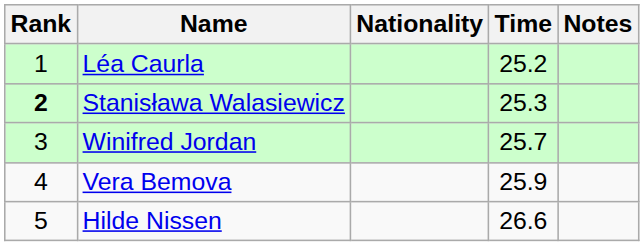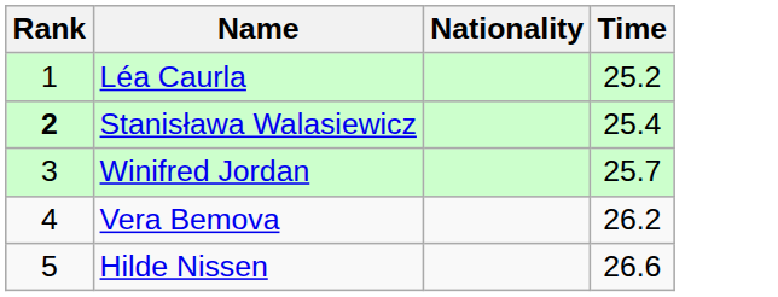- column: Notes
Stanisława Walasiewicz | Time: 25.3 -> 25.4
Vera Bemova | Time: 25.9 -> 26.2
